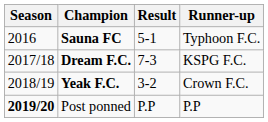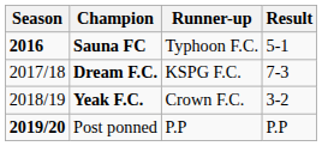columns swapped: Runner-up <-> Result
Sauna FC | Season: normal -> bold
